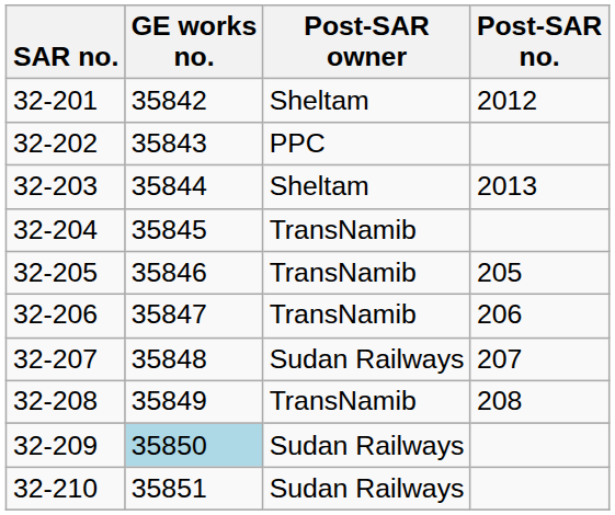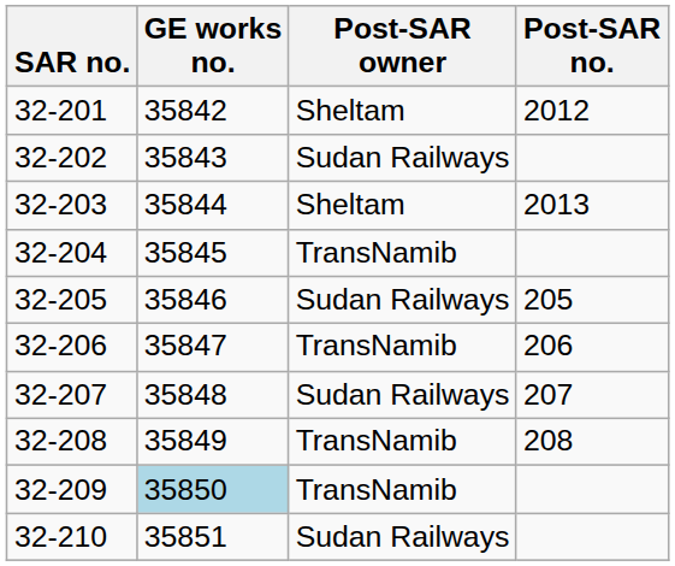32-202 | Post-SAR owner: PPC -> Sudan Railways
32-205 | Post-SAR owner: TransNamib -> Sudan Railways
32-209 | Post-SAR owner: Sudan Railways -> TransNamib
